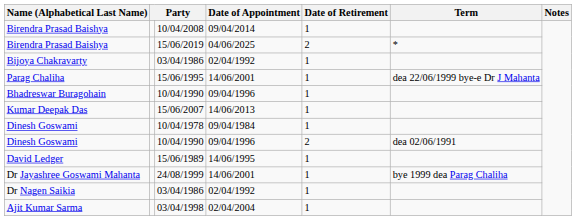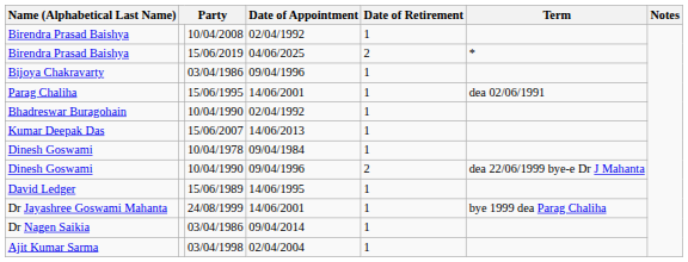Birendra Prasad Baishya / 10/04/2008 | Date of Appointment: 09/04/2014 -> 02/04/1992
Bijoya Chakravarty | Date of Appointment: 02/04/1992 -> 09/04/1996
Parag Chaliha | Term: dea 22/06/1999 bye-e Dr J Mahanta -> dea 02/06/1991
Bhadreswar Buragohain | Date of Appointment: 09/04/1996 -> 02/04/1992
Dinesh Goswami / 10/04/1990 | Term: dea 02/06/1991 -> dea 22/06/1999 bye-e Dr J Mahanta
Dr Nagen Saikia | Date of Appointment: 02/04/1992 -> 09/04/2014
